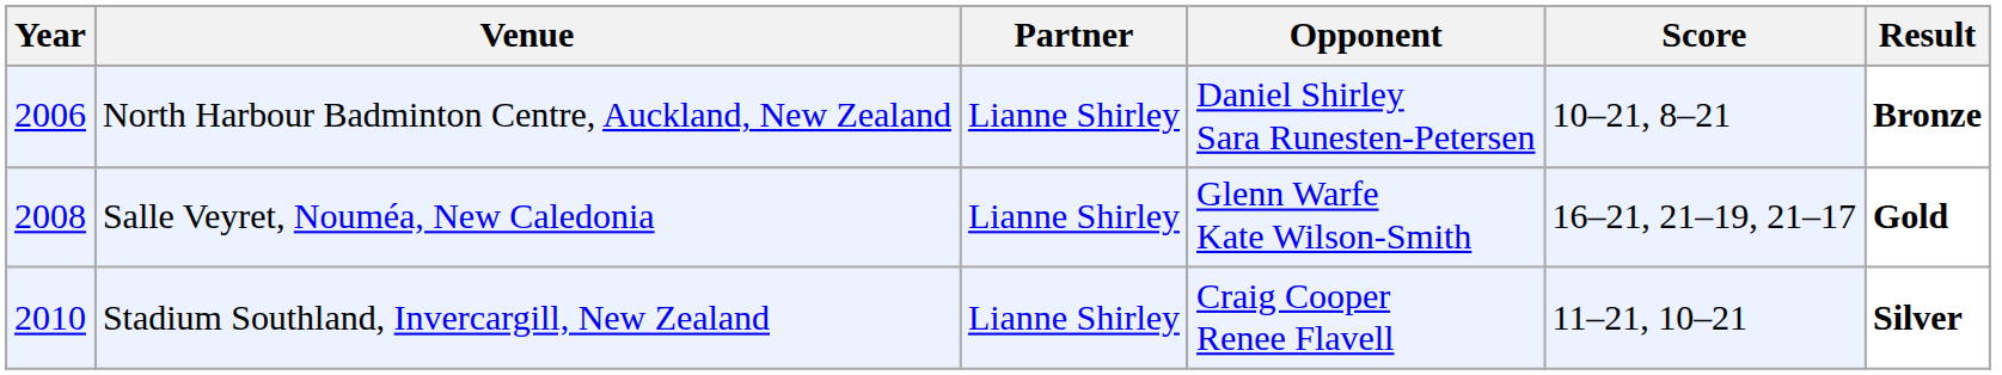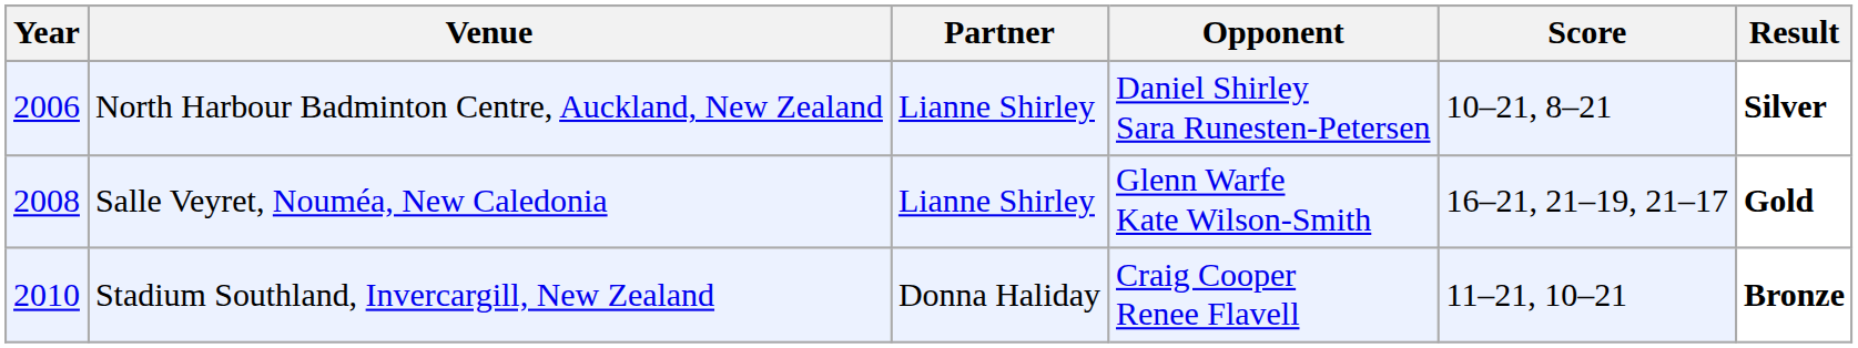North Harbour Badminton Centre, Auckland, New Zealand | Result: Bronze -> Silver
Stadium Southland, Invercargill, New Zealand | Partner: Lianne Shirley -> Donna Haliday
Stadium Southland, Invercargill, New Zealand | Result: Silver -> Bronze
